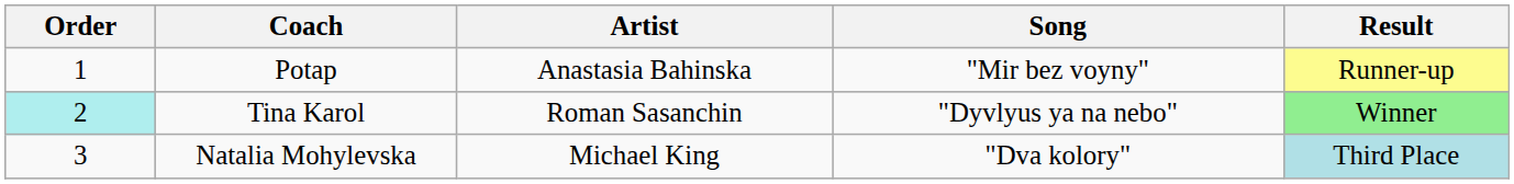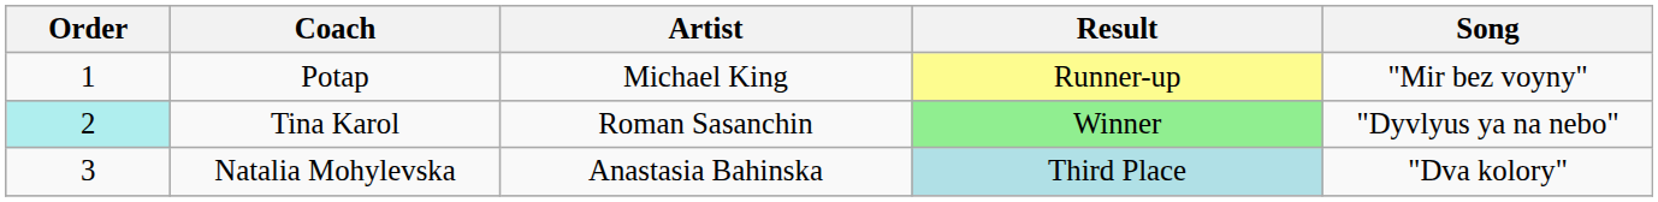columns swapped: Song <-> Result
Potap | Artist: Anastasia Bahinska -> Michael King
Natalia Mohylevska | Artist: Michael King -> Anastasia Bahinska
